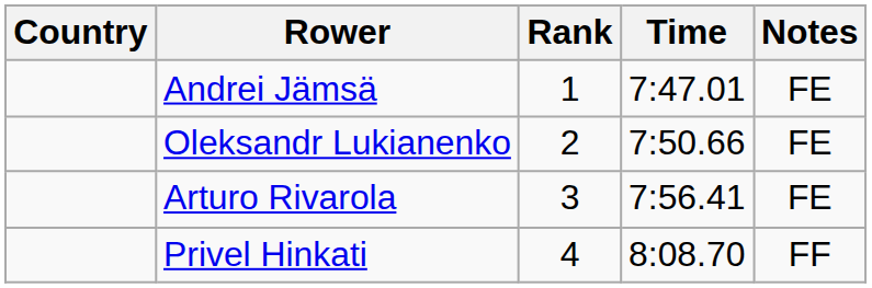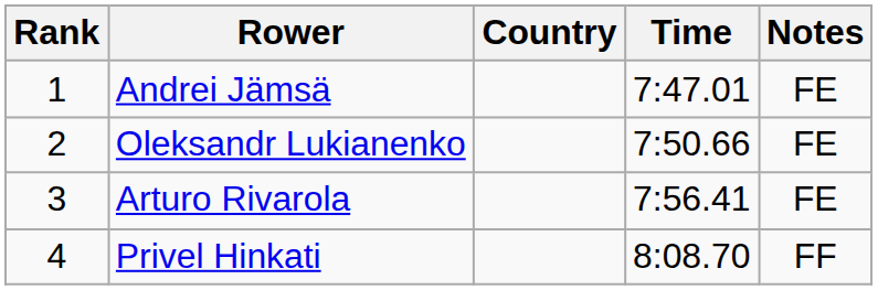columns swapped: Rank <-> Country
